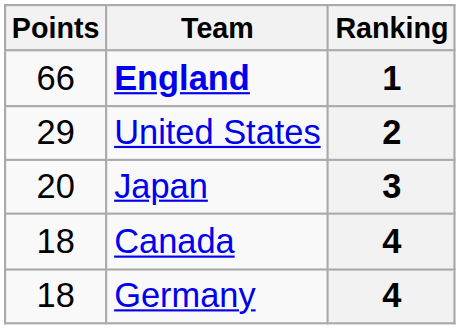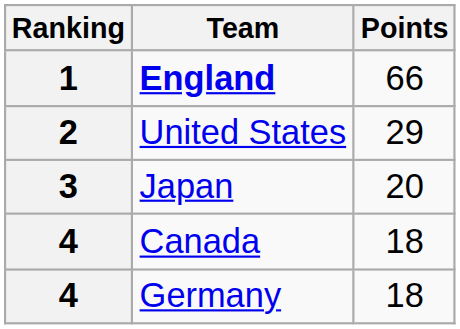columns swapped: Ranking <-> Points
